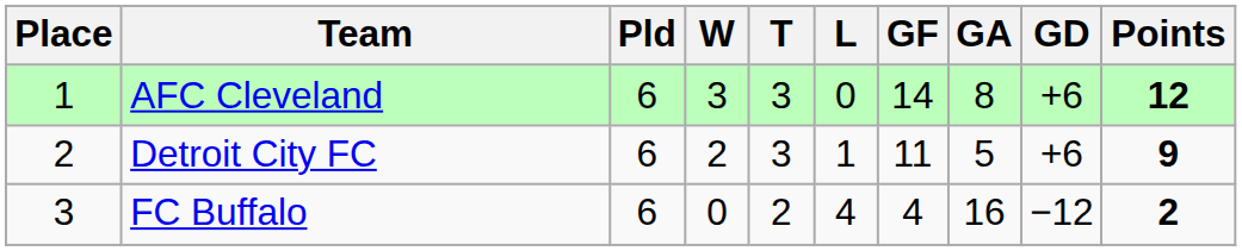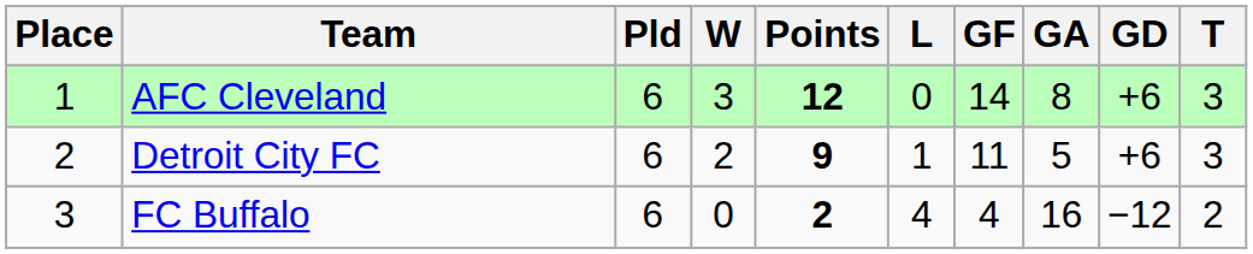columns swapped: T <-> Points
